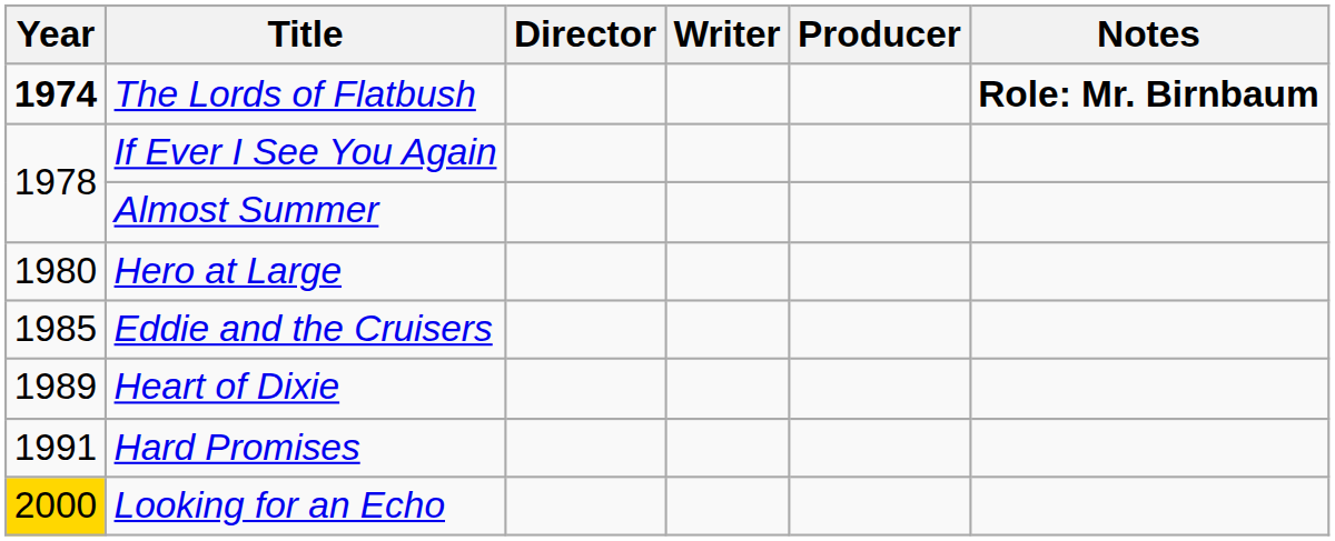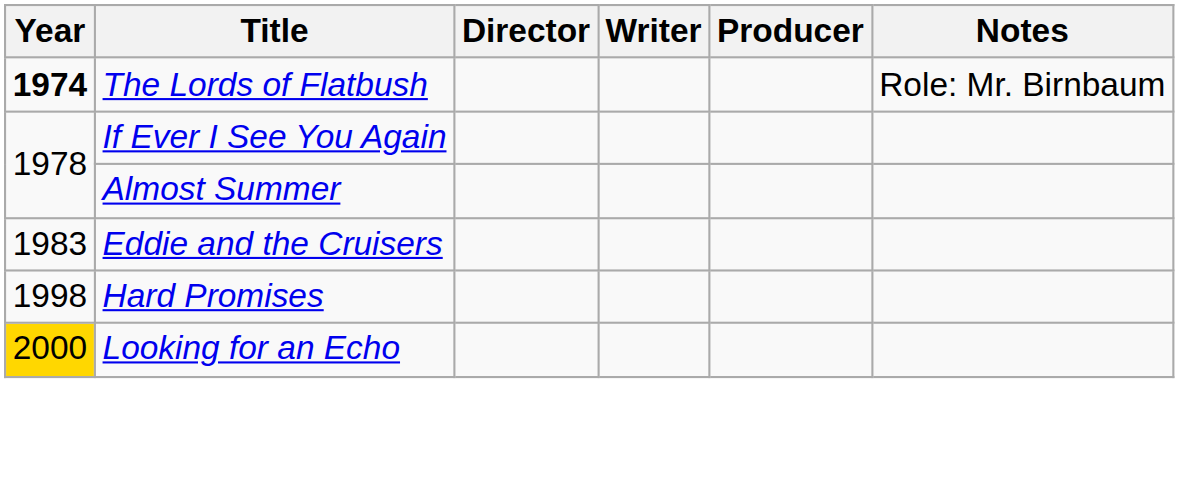The Lords of Flatbush | Notes: bold -> normal
- row: 1980 | Hero at Large
Eddie and the Cruisers | Year: 1985 -> 1983
- row: 1989 | Heart of Dixie
Hard Promises | Year: 1991 -> 1998
